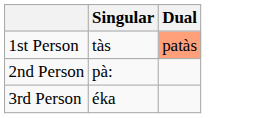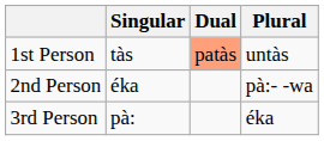+ column: Plural | untàs | pà:- -wa | éka
2nd Person | Singular: pà: -> éka
3rd Person | Singular: éka -> pà:
